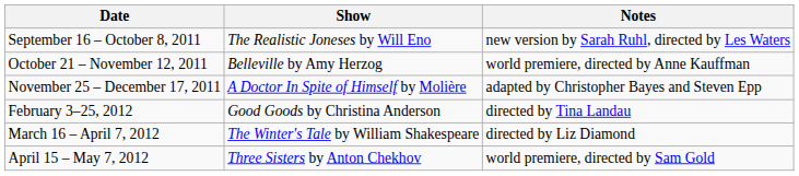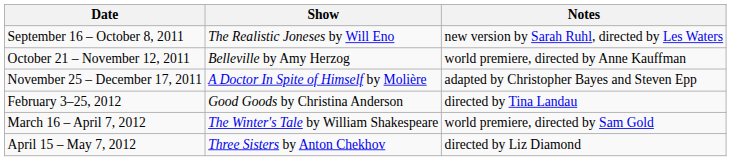March 16 – April 7, 2012 | Notes: directed by Liz Diamond -> world premiere, directed by Sam Gold
April 15 – May 7, 2012 | Notes: world premiere, directed by Sam Gold -> directed by Liz Diamond
